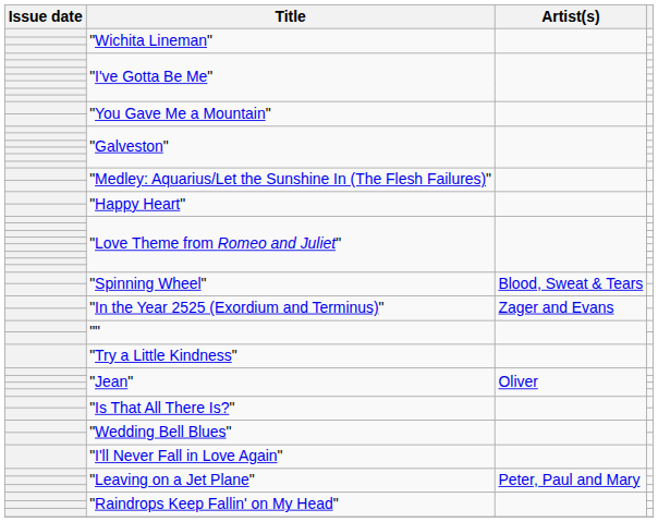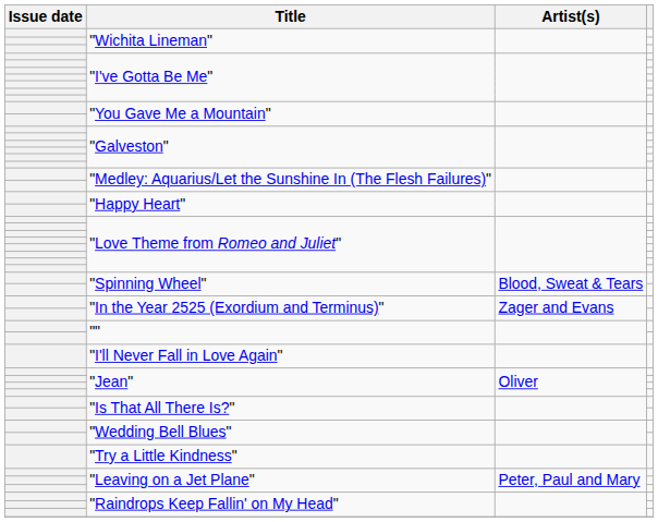rows swapped: "I'll Never Fall in Love Again" <-> "Try a Little Kindness"
